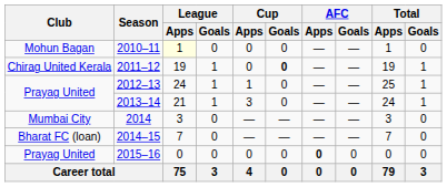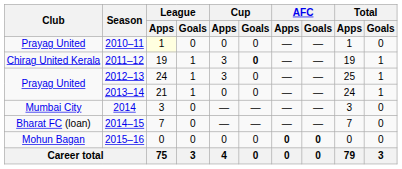2010–11 | Club: Mohun Bagan -> Prayag United
2011–12 | Cup / Apps: 0 -> 3
2012–13 | Cup / Apps: 1 -> 3
2013–14 | Cup / Apps: 3 -> 0
2015–16 | Club: Prayag United -> Mohun Bagan
2015–16 | AFC / Goals: normal -> bold
